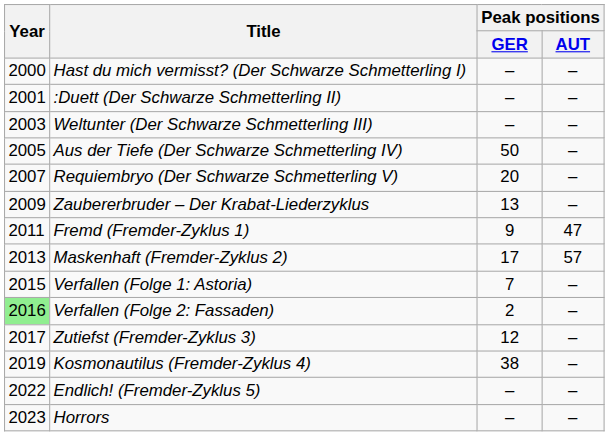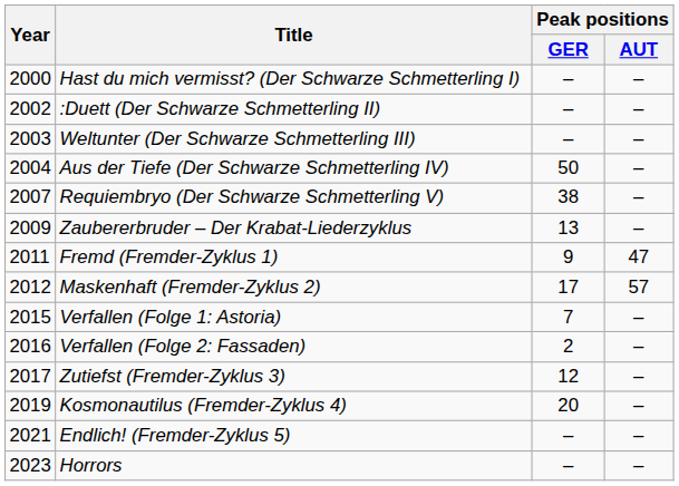:Duett (Der Schwarze Schmetterling II) | Year: 2001 -> 2002
Aus der Tiefe (Der Schwarze Schmetterling IV) | Year: 2005 -> 2004
Requiembryo (Der Schwarze Schmetterling V) | Peak positions / GER: 20 -> 38
Maskenhaft (Fremder-Zyklus 2) | Year: 2013 -> 2012
Verfallen (Folge 2: Fassaden) | Year: lightgreen background -> no background
Kosmonautilus (Fremder-Zyklus 4) | Peak positions / GER: 38 -> 20
Endlich! (Fremder-Zyklus 5) | Year: 2022 -> 2021
